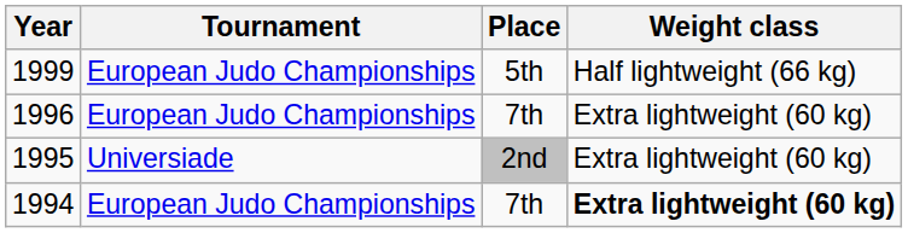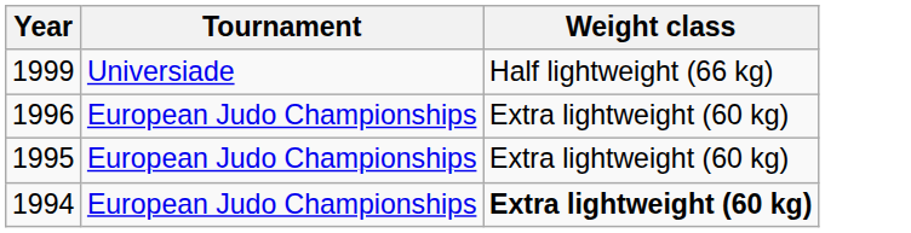- column: Place | 5th | 7th | 2nd | 7th
1999 | Tournament: European Judo Championships -> Universiade
1995 | Tournament: Universiade -> European Judo Championships
